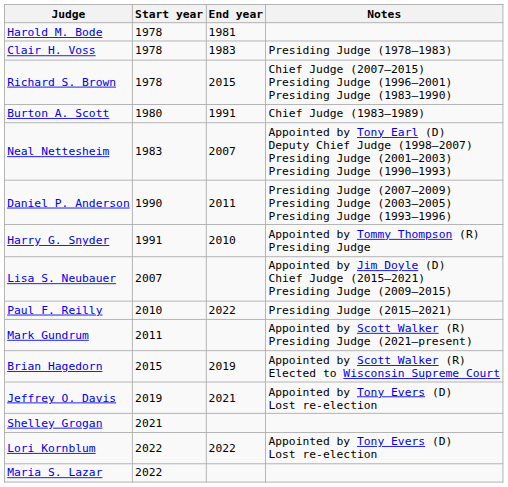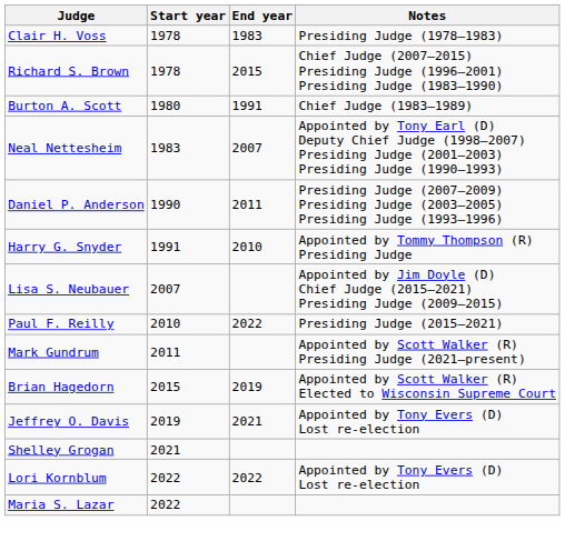- row: Harold M. Bode | 1978 | 1981
